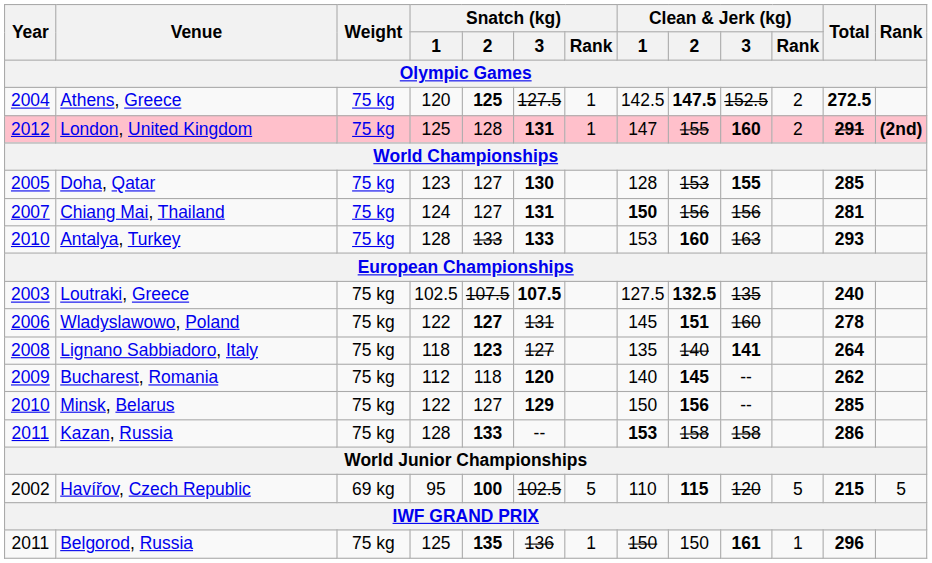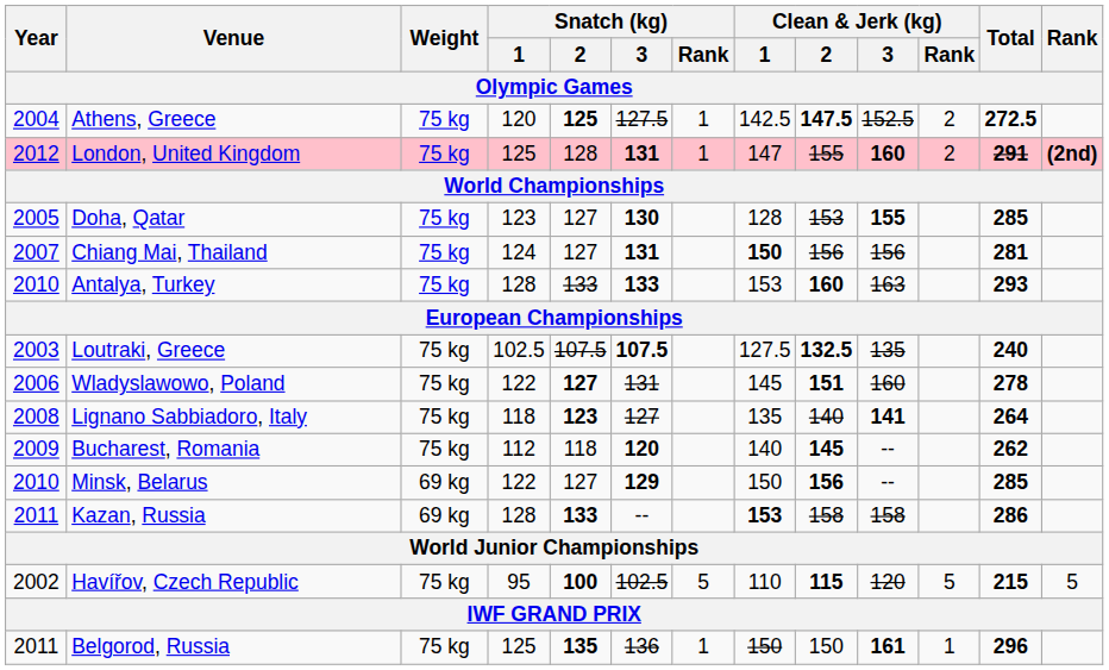Minsk, Belarus | Weight: 75 kg -> 69 kg
Kazan, Russia | Weight: 75 kg -> 69 kg
Havířov, Czech Republic | Weight: 69 kg -> 75 kg
